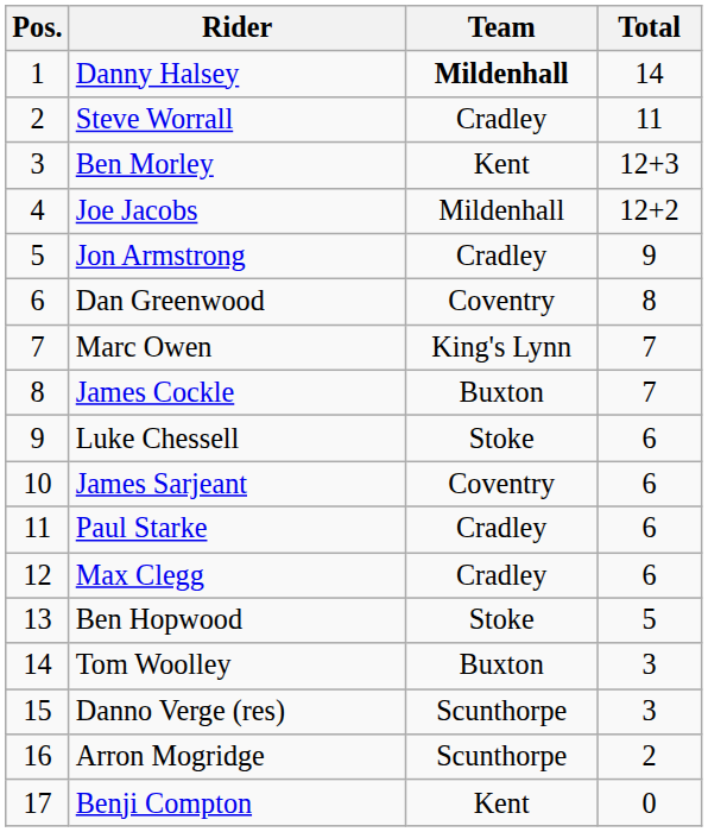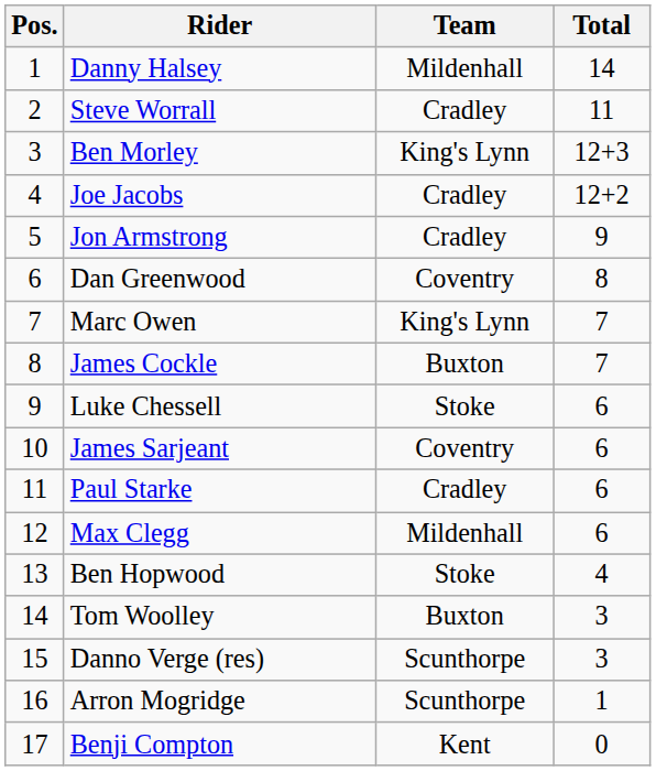Danny Halsey | Team: bold -> normal
Ben Morley | Team: Kent -> King's Lynn
Joe Jacobs | Team: Mildenhall -> Cradley
Max Clegg | Team: Cradley -> Mildenhall
Ben Hopwood | Total: 5 -> 4
Arron Mogridge | Total: 2 -> 1
